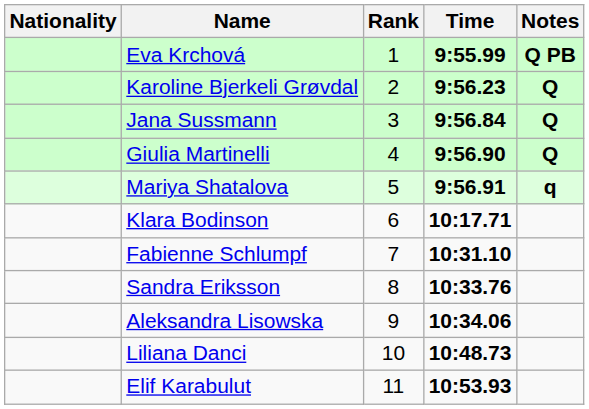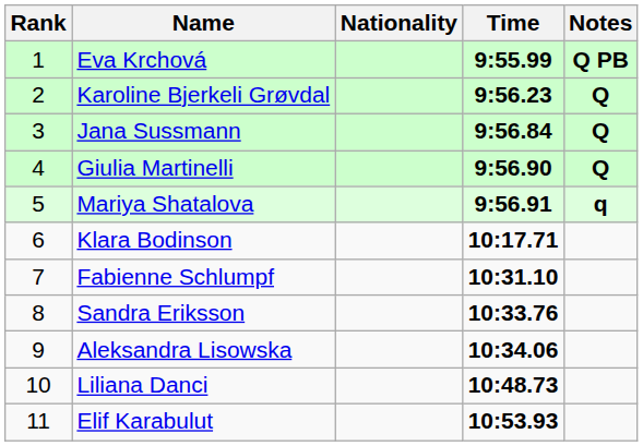columns swapped: Rank <-> Nationality
